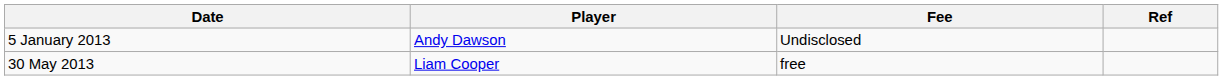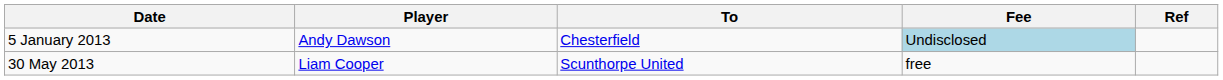+ column: To | Chesterfield | Scunthorpe United
5 January 2013 | Fee: no background -> lightblue background
